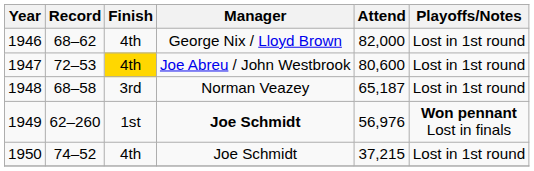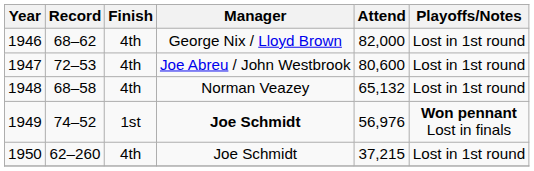1947 | Finish: gold background -> no background
1948 | Finish: 3rd -> 4th
1948 | Attend: 65,187 -> 65,132
1949 | Record: 62–260 -> 74–52
1950 | Record: 74–52 -> 62–260
